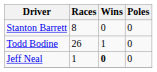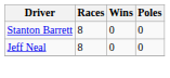- row: Todd Bodine | 26 | 1 | 0
Jeff Neal | Races: 1 -> 8
Jeff Neal | Wins: bold -> normal
